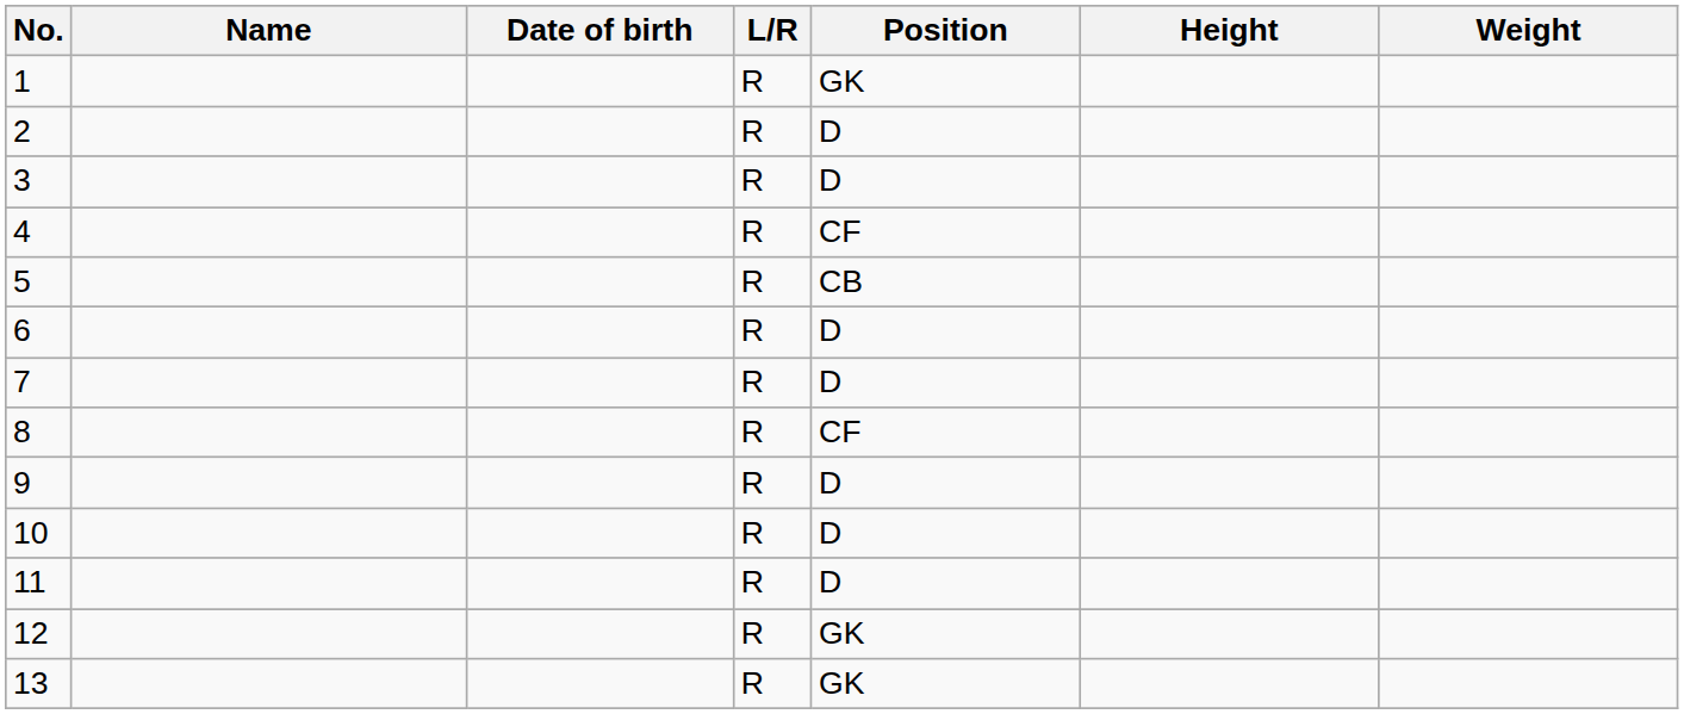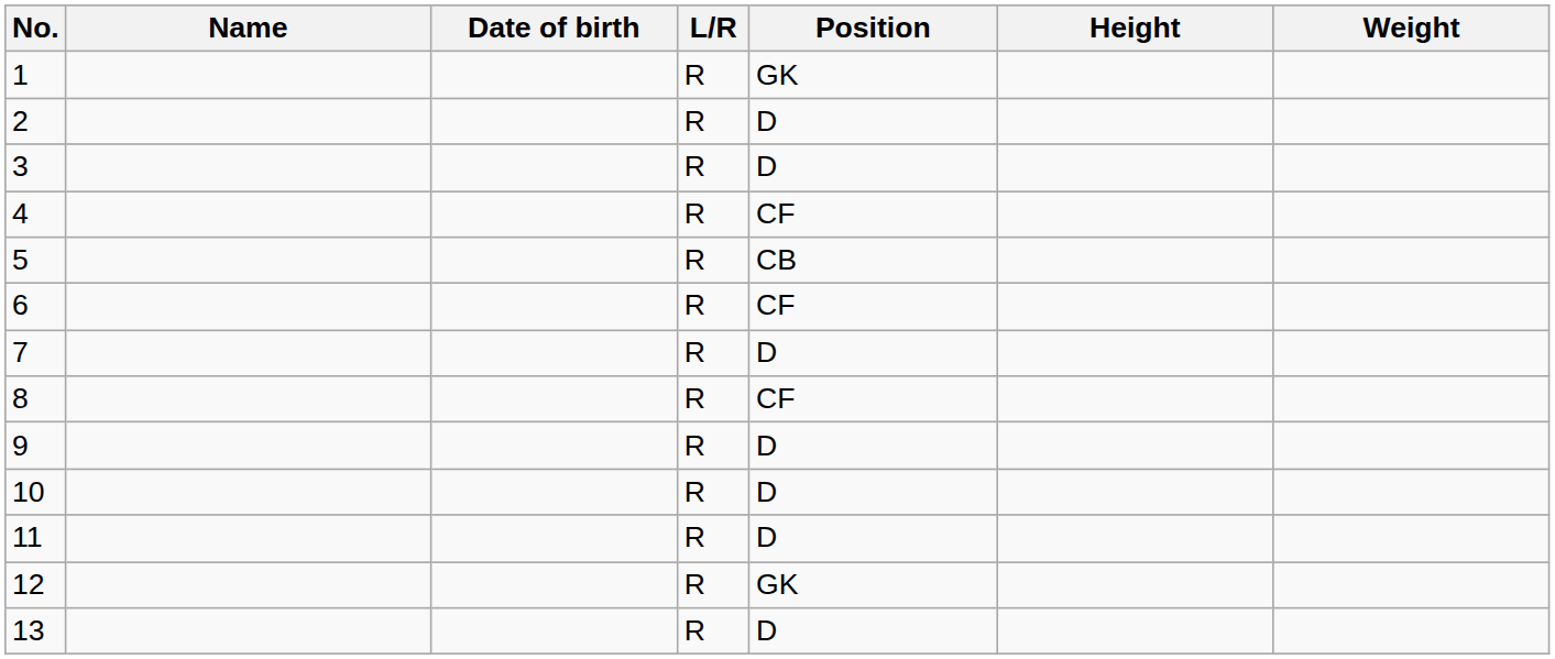6 | Position: D -> CF
13 | Position: GK -> D
